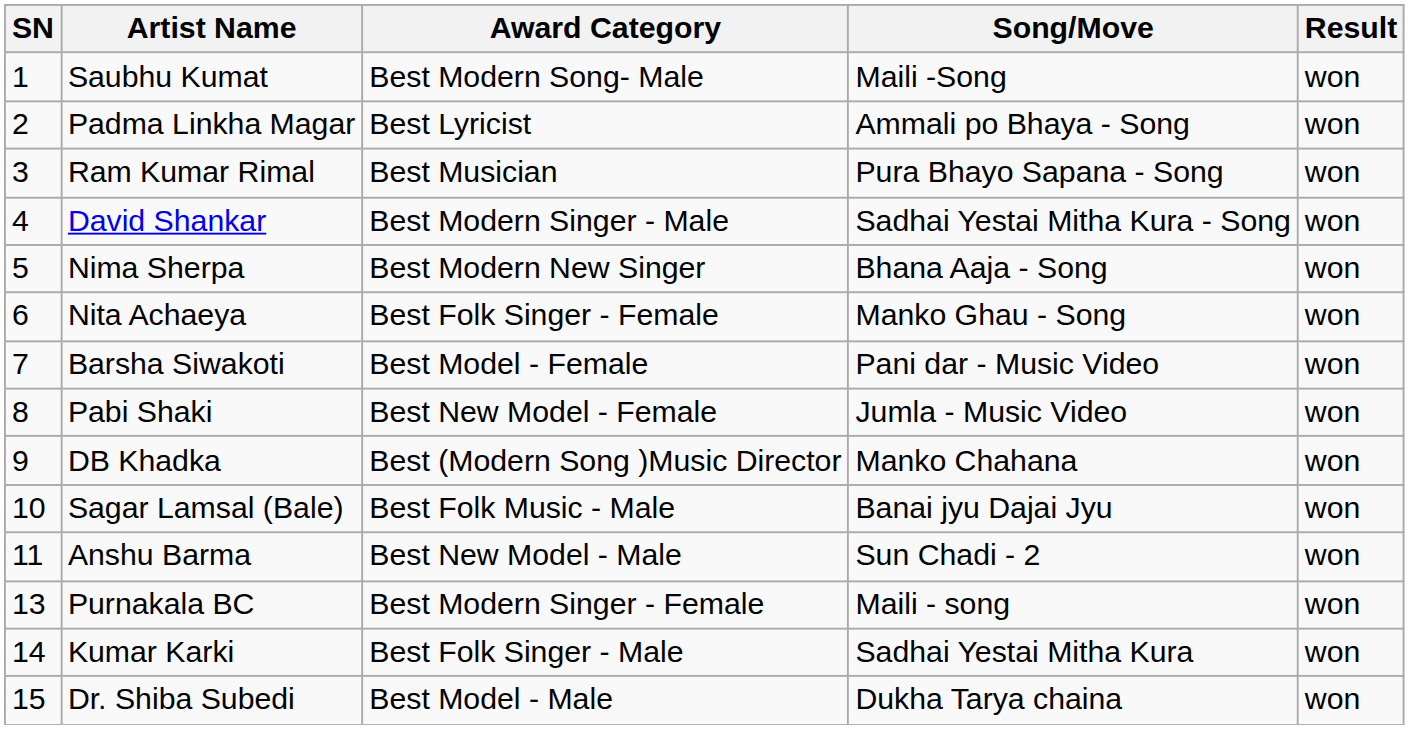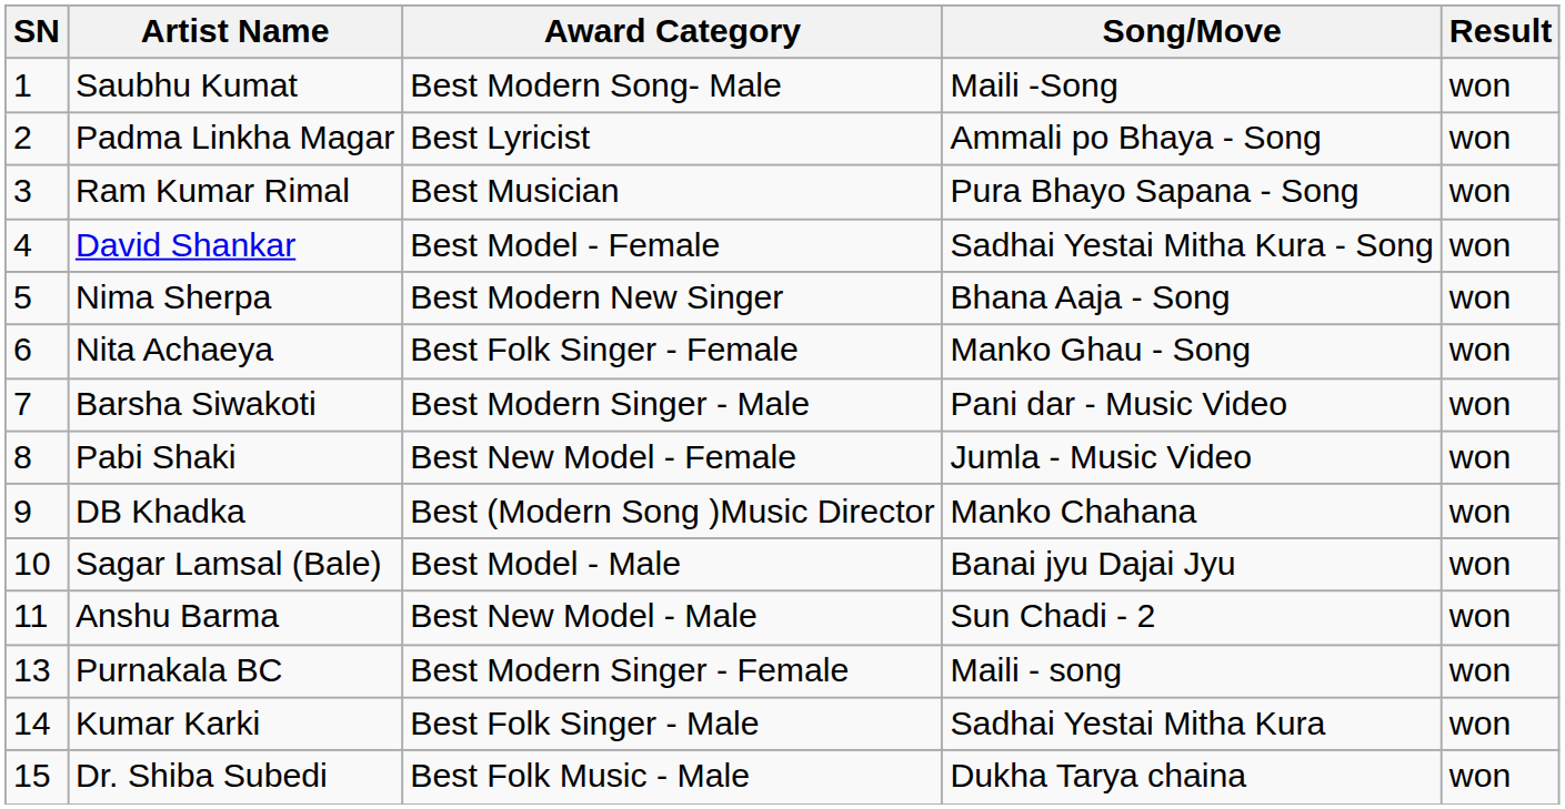David Shankar | Award Category: Best Modern Singer - Male -> Best Model - Female
Barsha Siwakoti | Award Category: Best Model - Female -> Best Modern Singer - Male
Sagar Lamsal (Bale) | Award Category: Best Folk Music - Male -> Best Model - Male
Dr. Shiba Subedi | Award Category: Best Model - Male -> Best Folk Music - Male
